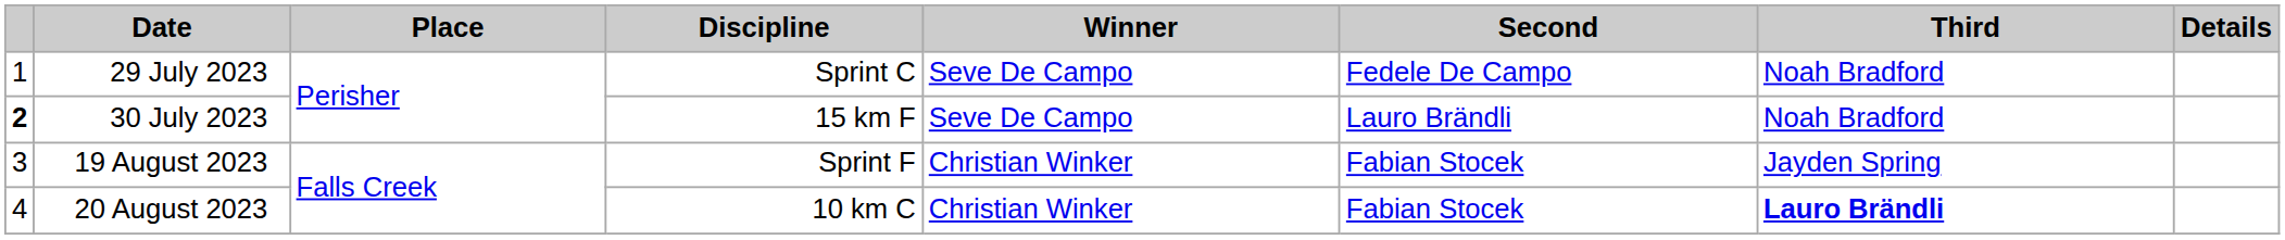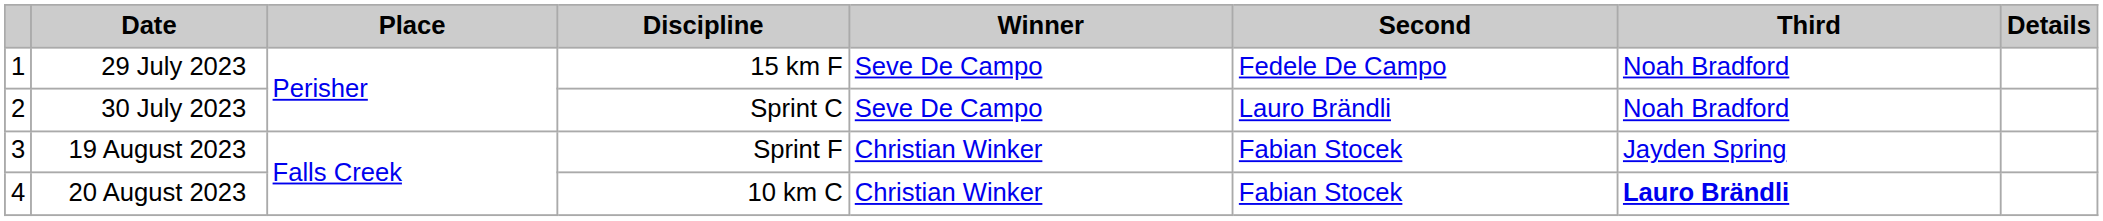29 July 2023 | Discipline: Sprint C -> 15 km F
30 July 2023 | column 1: bold -> normal
30 July 2023 | Discipline: 15 km F -> Sprint C
